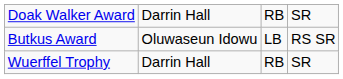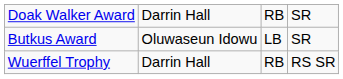Butkus Award | column 4: RS SR -> SR
Wuerffel Trophy | column 4: SR -> RS SR
